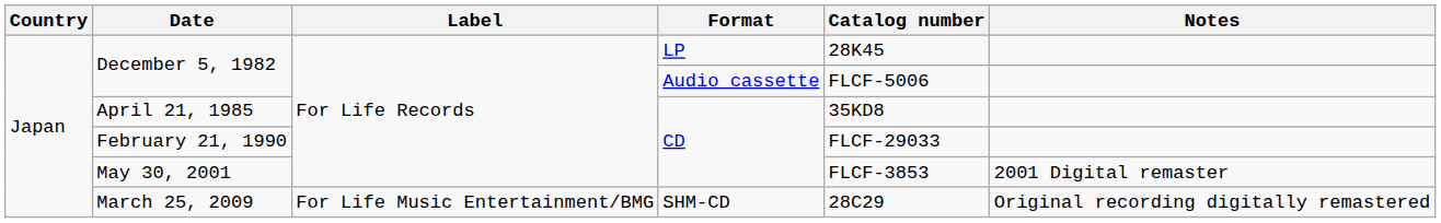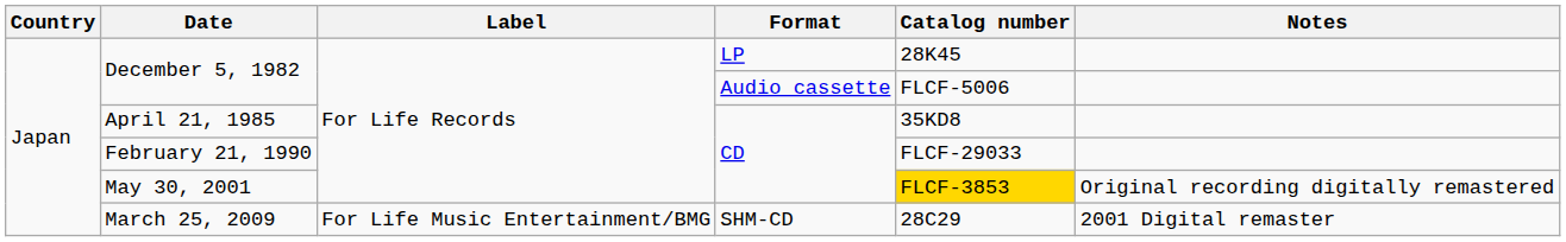May 30, 2001 | Catalog number: no background -> gold background
May 30, 2001 | Notes: 2001 Digital remaster -> Original recording digitally remastered
March 25, 2009 | Notes: Original recording digitally remastered -> 2001 Digital remaster
